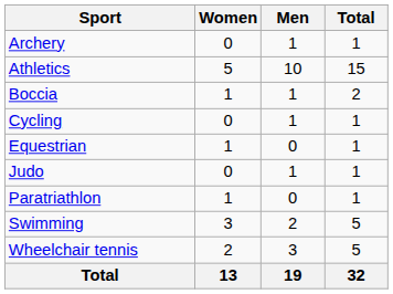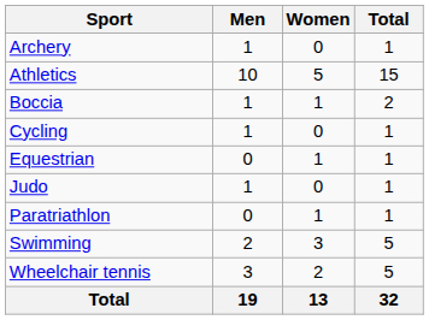columns swapped: Men <-> Women
